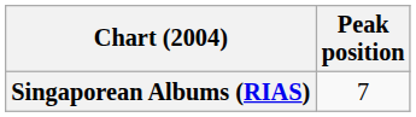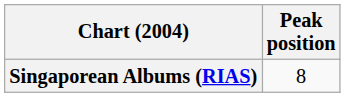Singaporean Albums (RIAS) | Peak position: 7 -> 8
